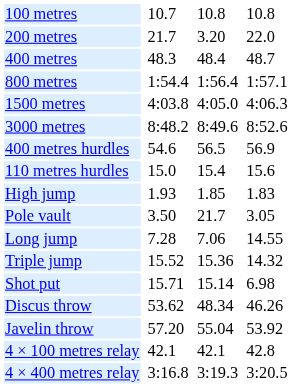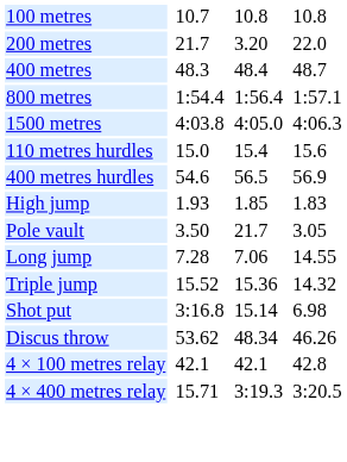- row: 3000 metres | 8:48.2 | 8:49.6 | 8:52.6
rows swapped: 110 metres hurdles <-> 400 metres hurdles
Shot put | column 3: 15.71 -> 3:16.8
- row: Javelin throw | 57.20 | 55.04 | 53.92
4 × 400 metres relay | column 3: 3:16.8 -> 15.71
